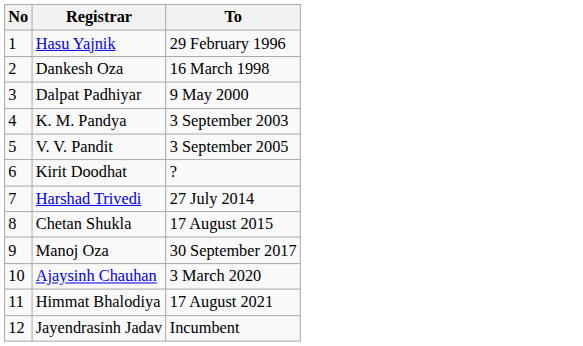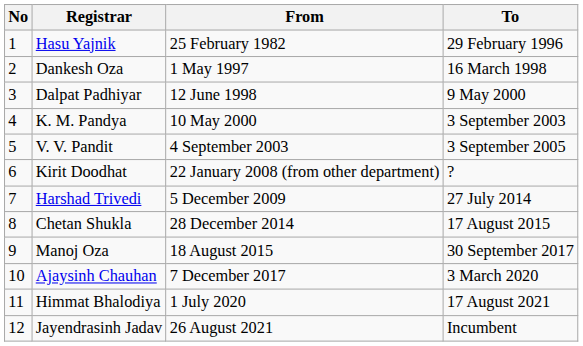+ column: From | 25 February 1982 | 1 May 1997 | 12 June 1998 | 10 May 2000 | 4 September 2003 | 22 January 2008 (from other department) | 5 December 2009 | 28 December 2014 | 18 August 2015 | 7 December 2017 | 1 July 2020 | 26 August 2021
